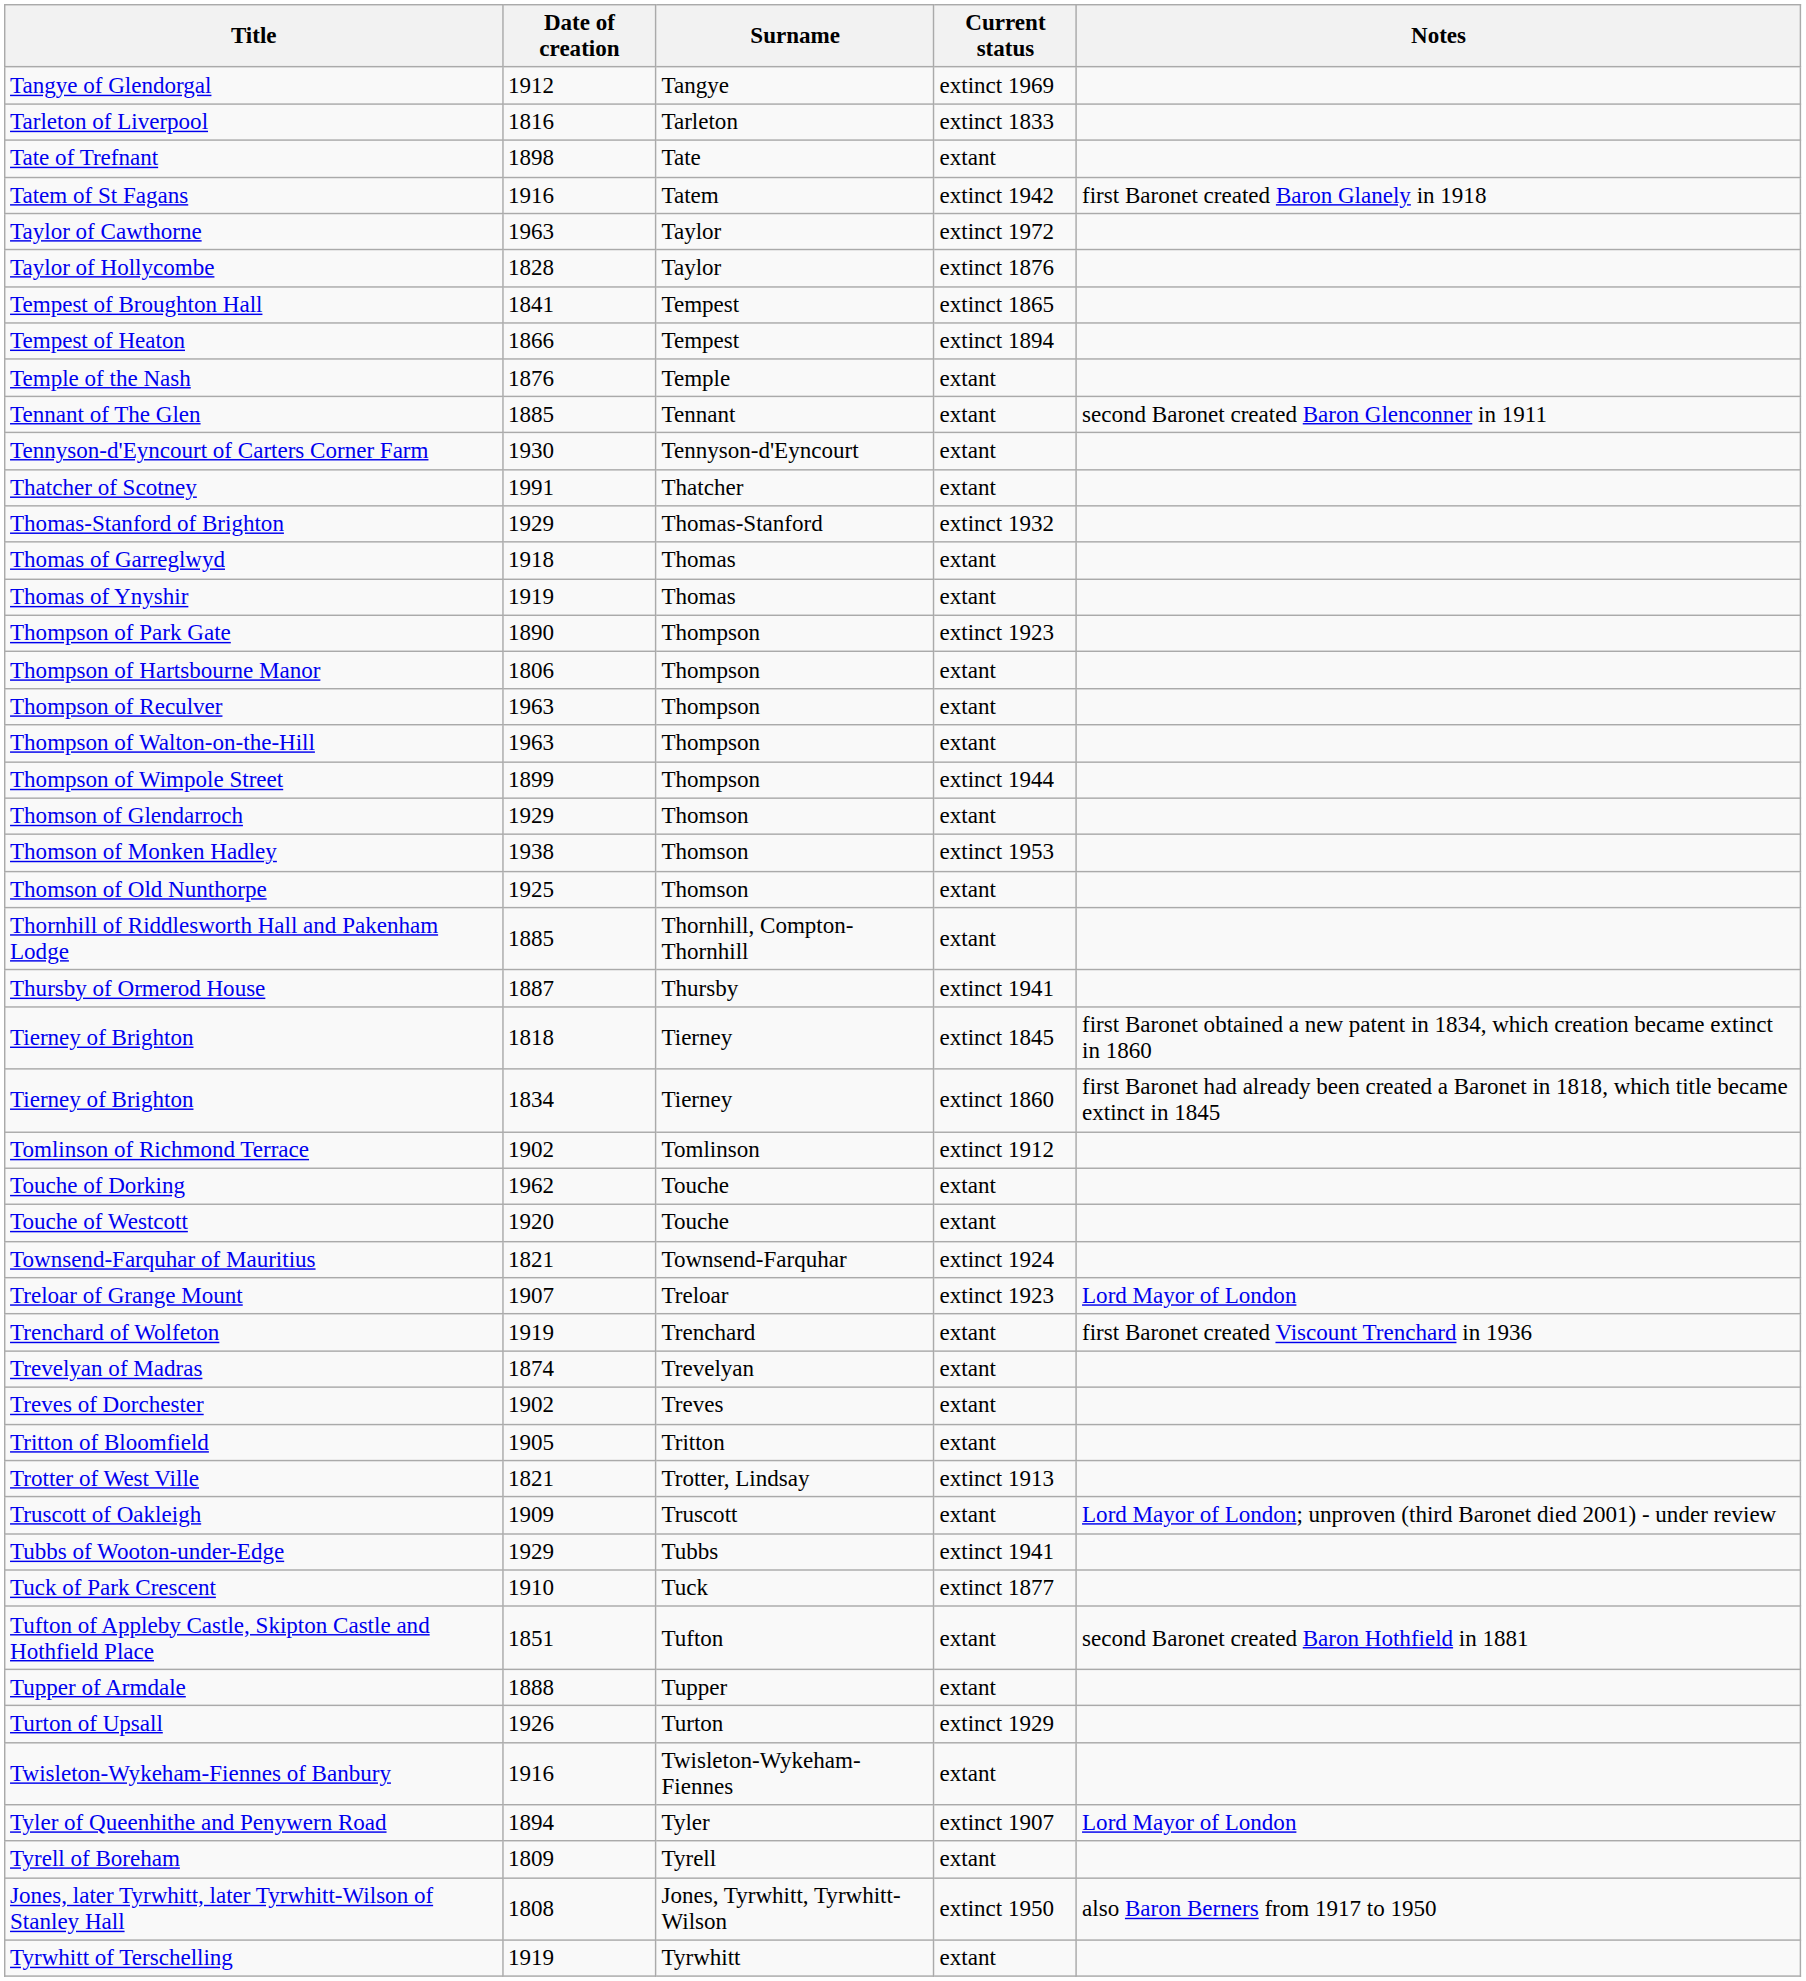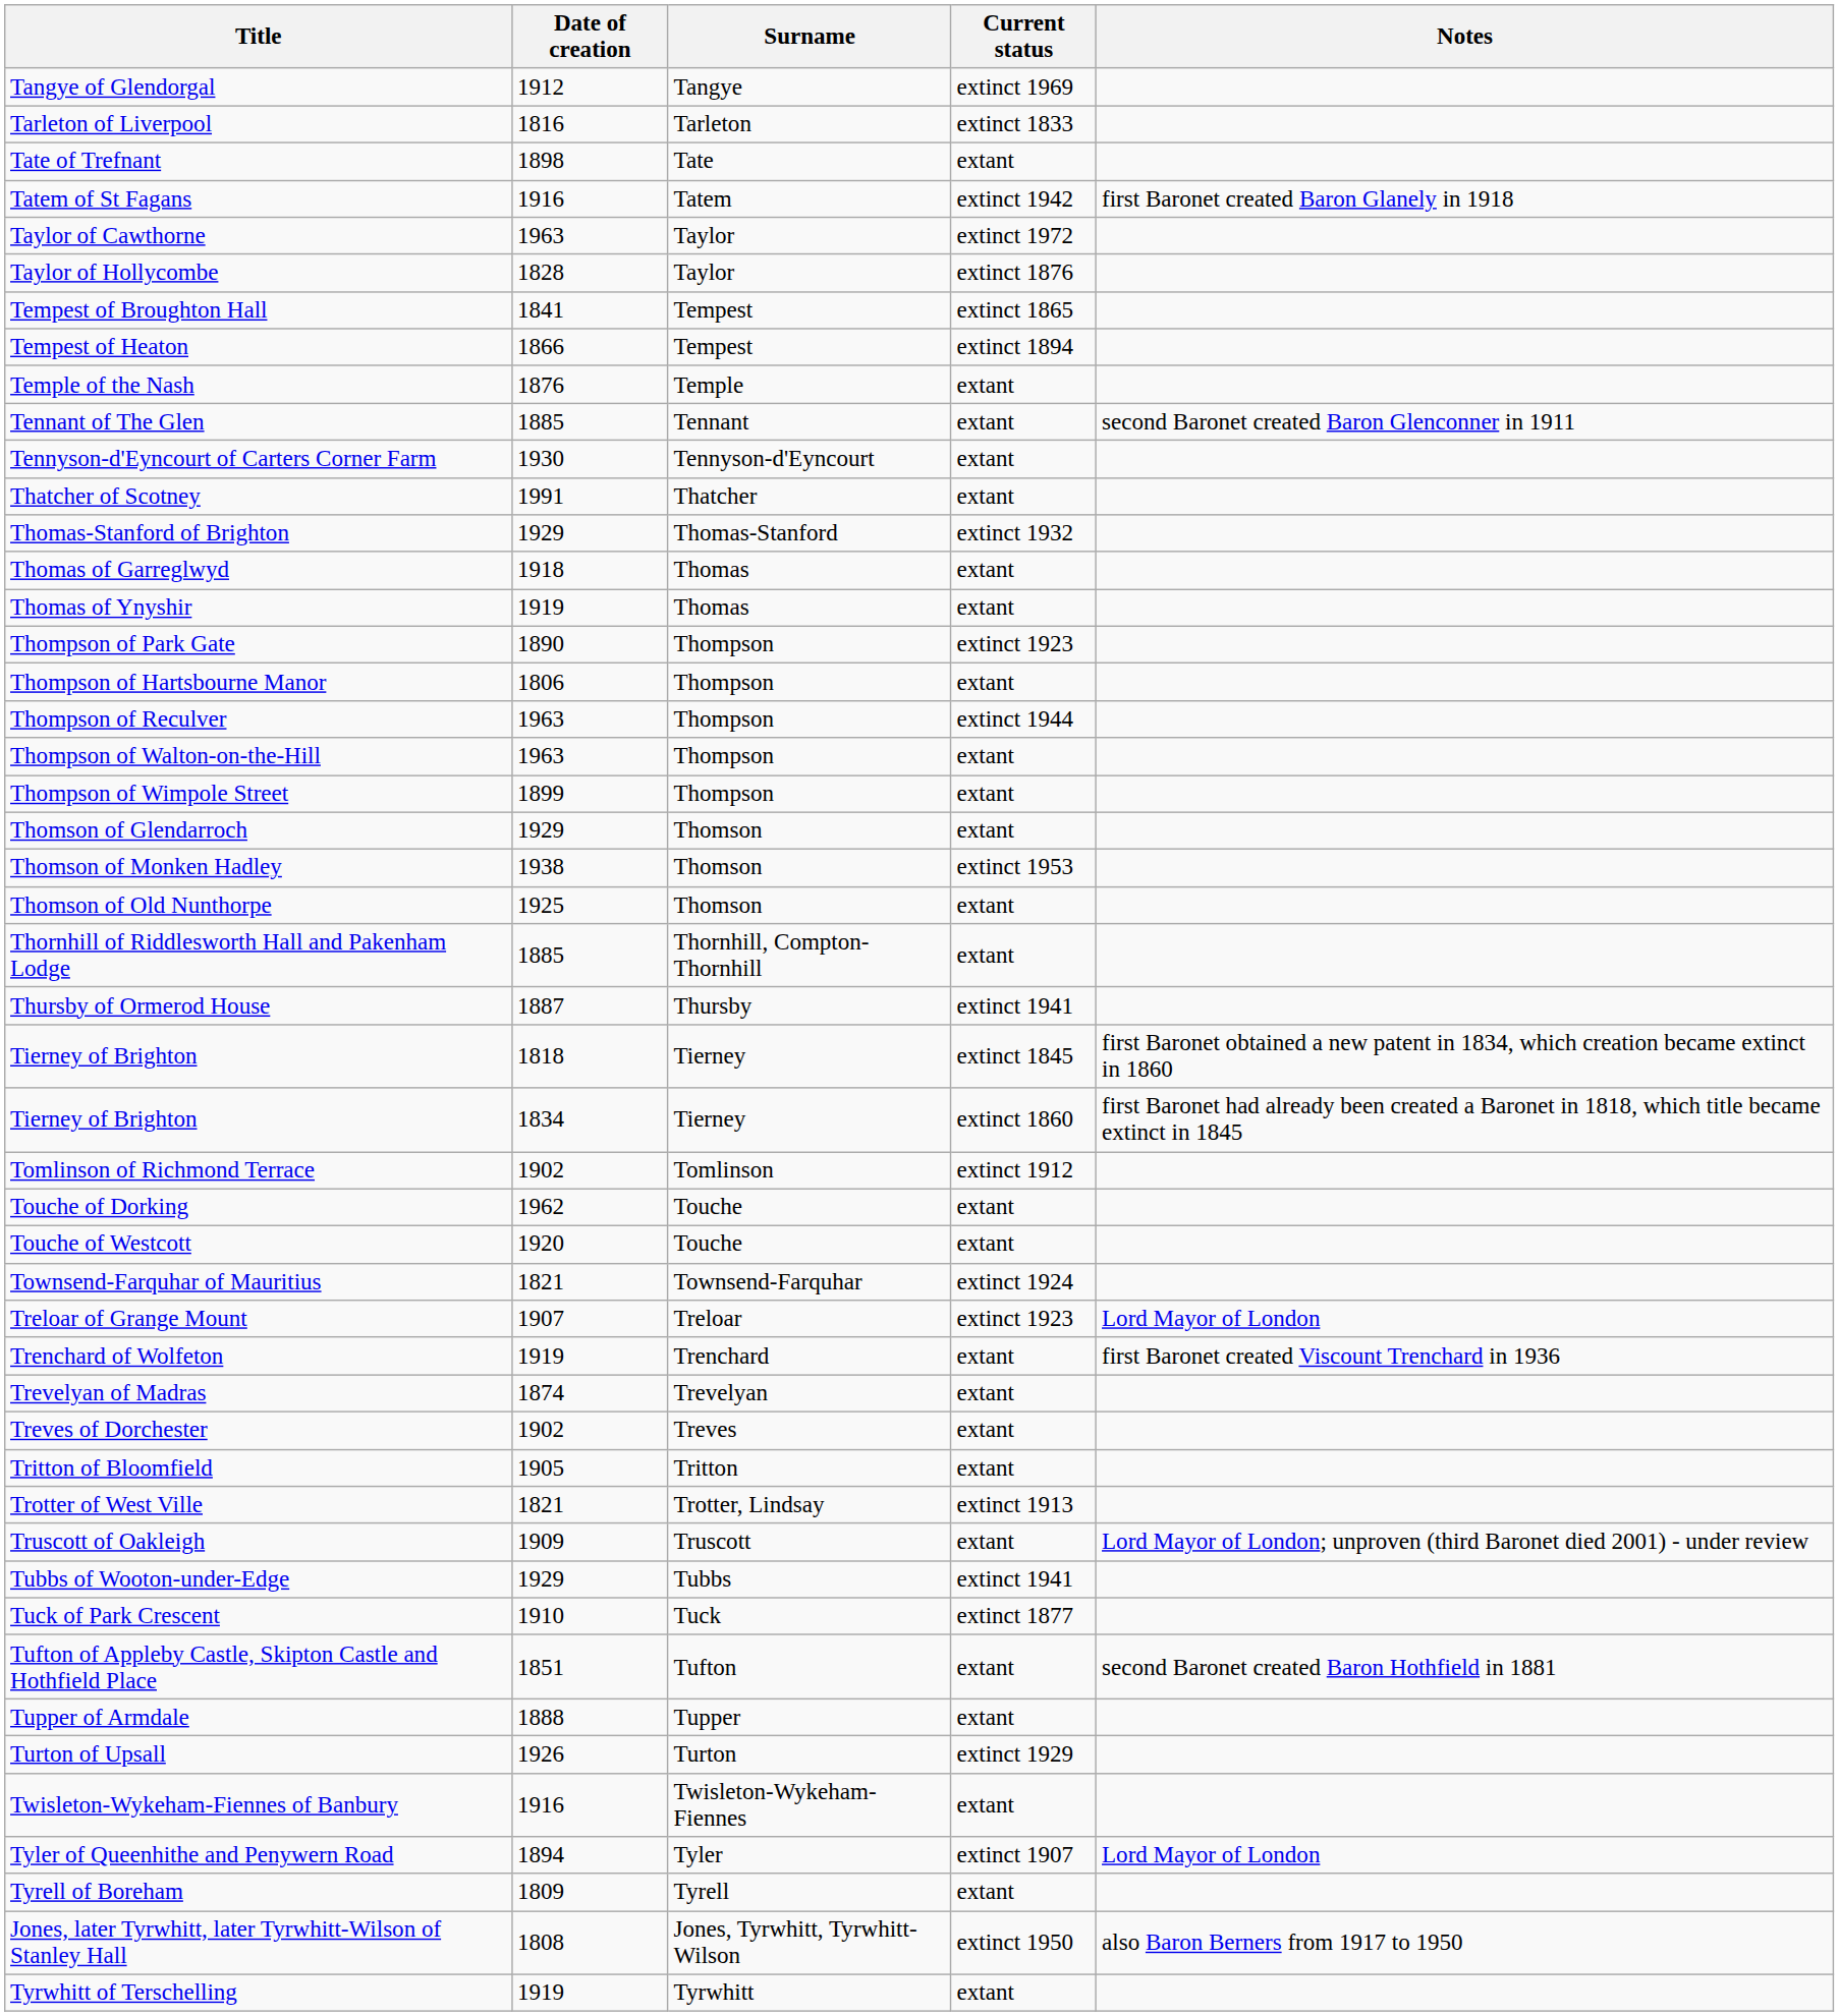Thompson of Reculver | Current status: extant -> extinct 1944
Thompson of Wimpole Street | Current status: extinct 1944 -> extant
